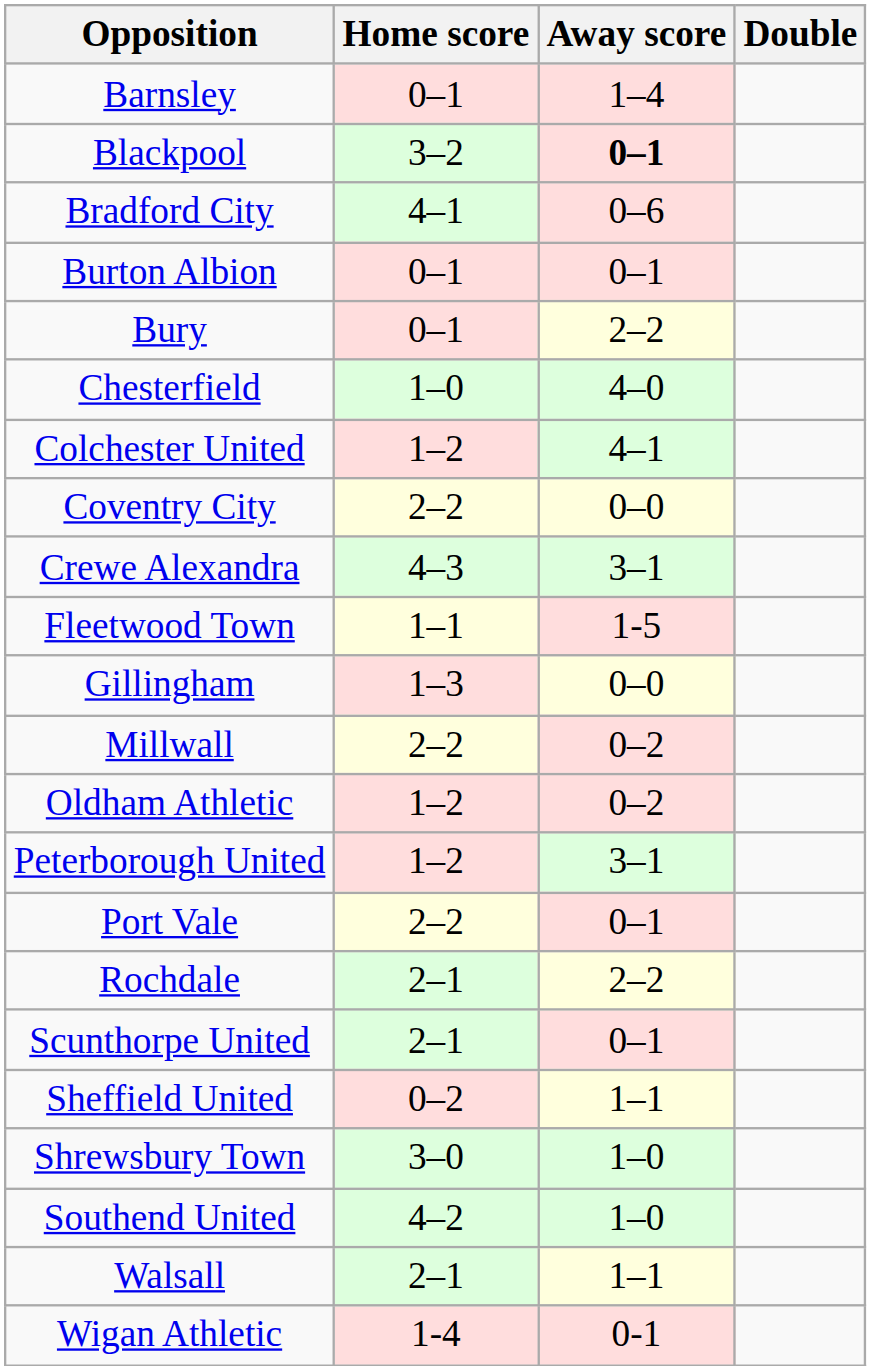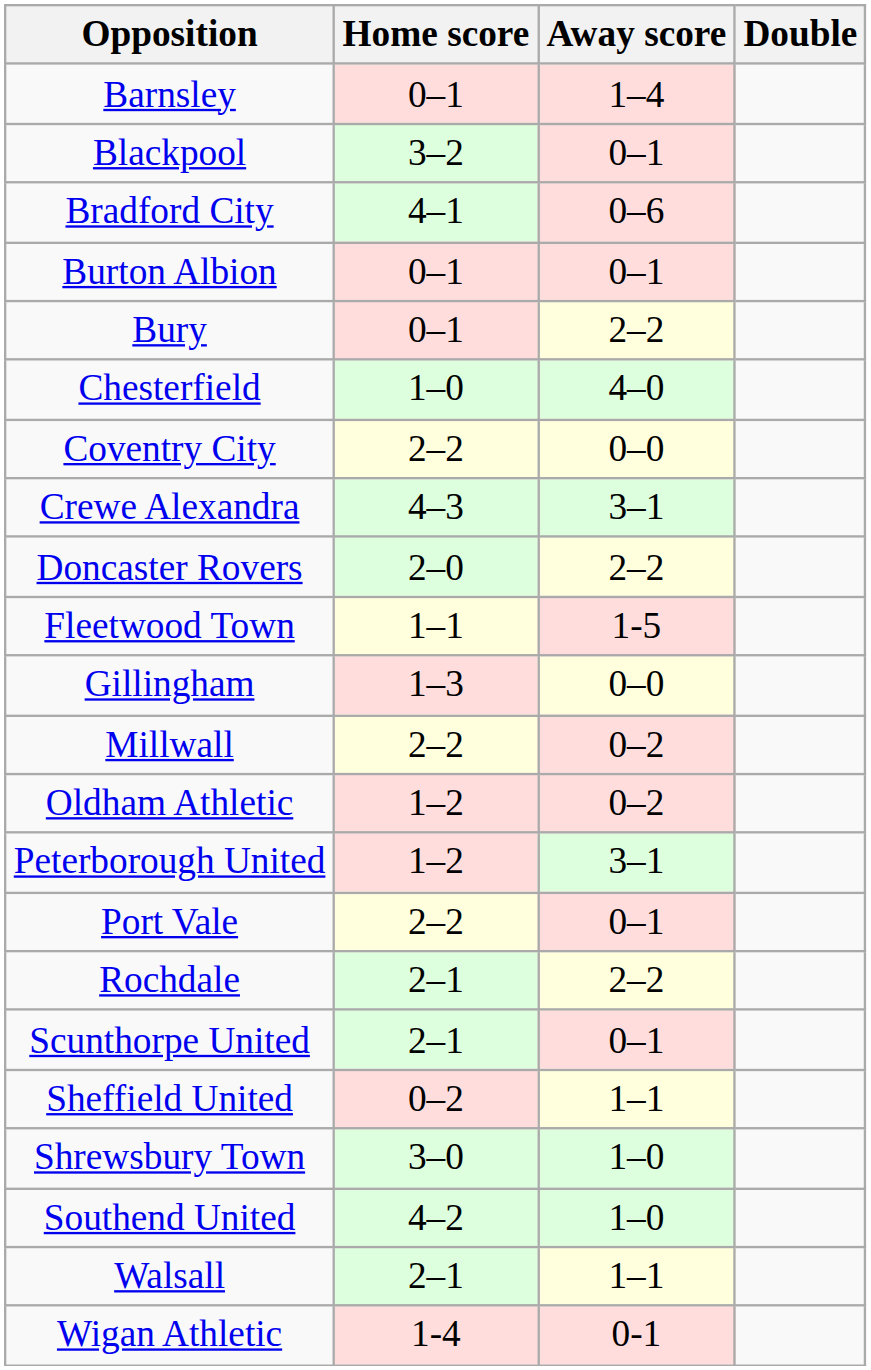Blackpool | Away score: bold -> normal
- row: Colchester United | 1–2 | 4–1
+ row: Doncaster Rovers | 2–0 | 2–2
